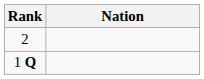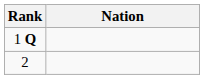rows swapped: 1 Q <-> 2
